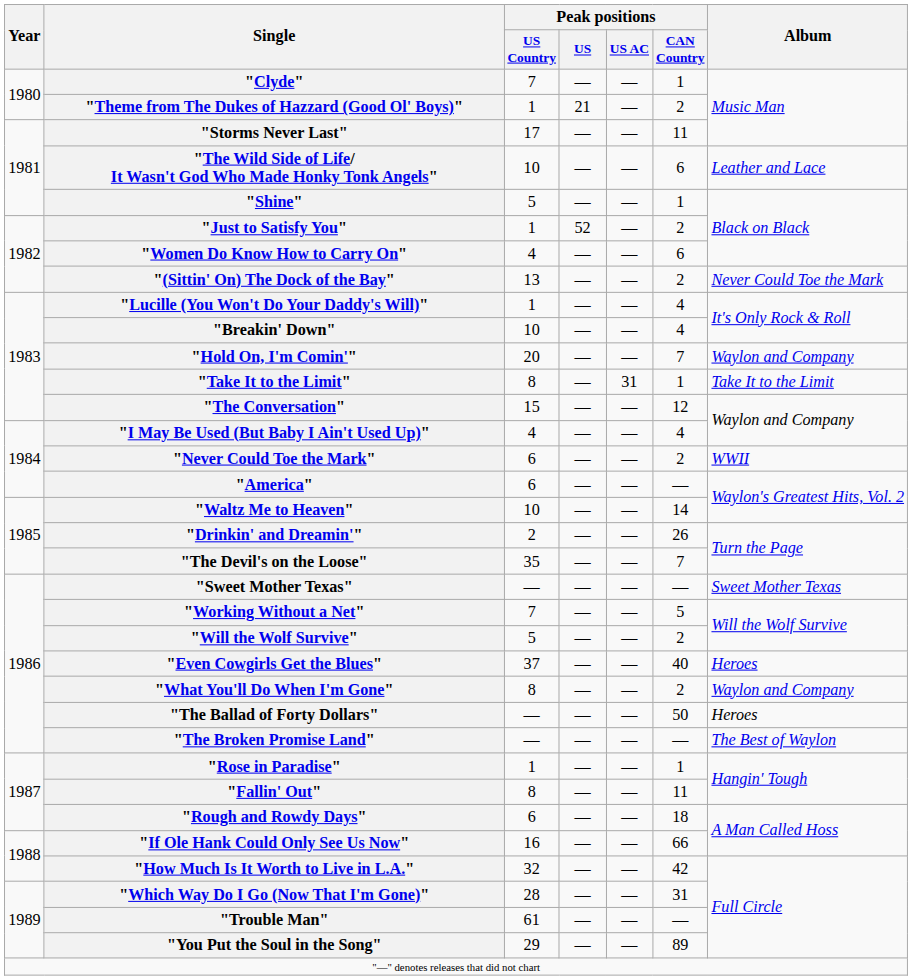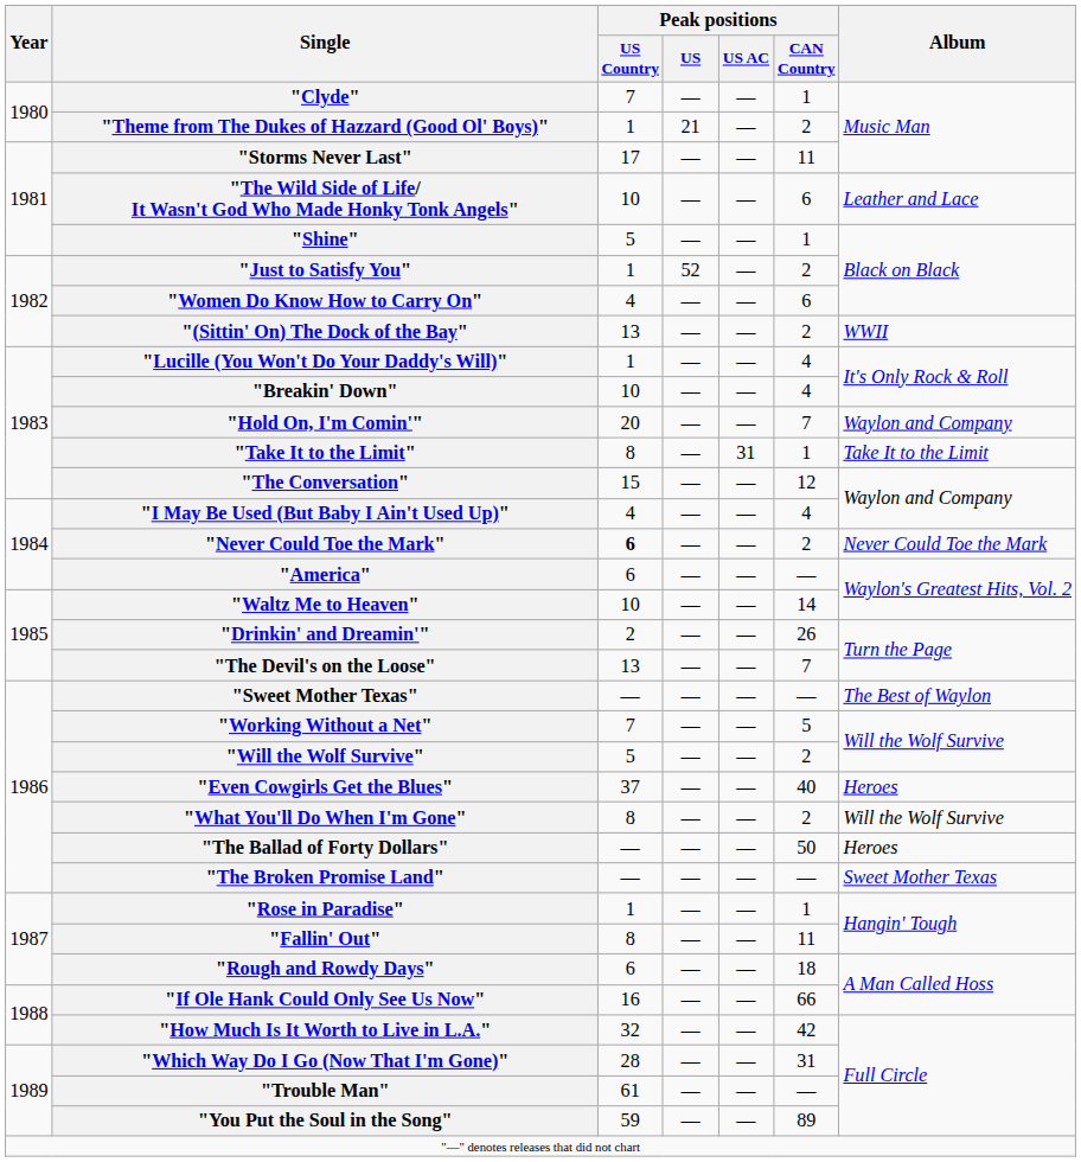"(Sittin' On) The Dock of the Bay" | Album: Never Could Toe the Mark -> WWII
"Never Could Toe the Mark" | Peak positions / US Country: normal -> bold
"Never Could Toe the Mark" | Album: WWII -> Never Could Toe the Mark
"The Devil's on the Loose" | Peak positions / US Country: 35 -> 13
"Sweet Mother Texas" | Album: Sweet Mother Texas -> The Best of Waylon
"What You'll Do When I'm Gone" | Album: Waylon and Company -> Will the Wolf Survive
"The Broken Promise Land" | Album: The Best of Waylon -> Sweet Mother Texas
"You Put the Soul in the Song" | Peak positions / US Country: 29 -> 59
